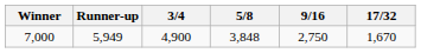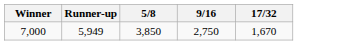- column: 3/4 | 4,900
7,000 | 5/8: 3,848 -> 3,850
